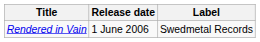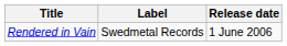columns swapped: Release date <-> Label
